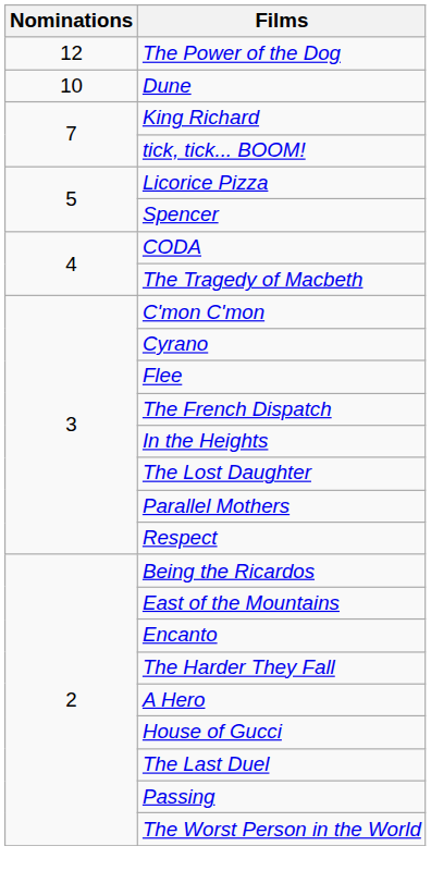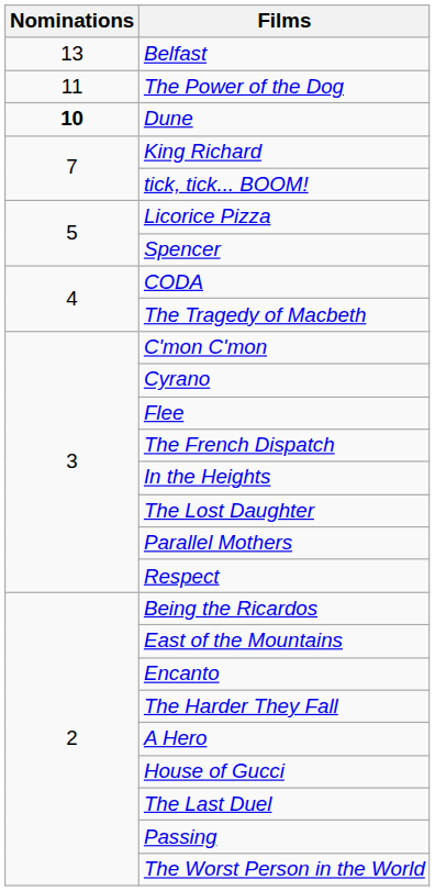+ row: 13 | Belfast
The Power of the Dog | Nominations: 12 -> 11
Dune | Nominations: normal -> bold
